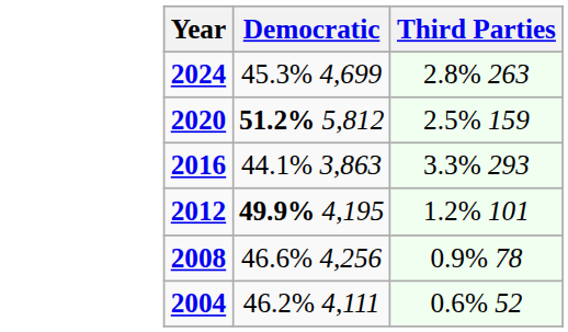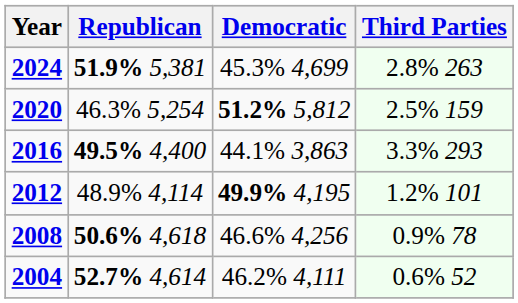+ column: Republican | 51.9% 5,381 | 46.3% 5,254 | 49.5% 4,400 | 48.9% 4,114 | 50.6% 4,618 | 52.7% 4,614
